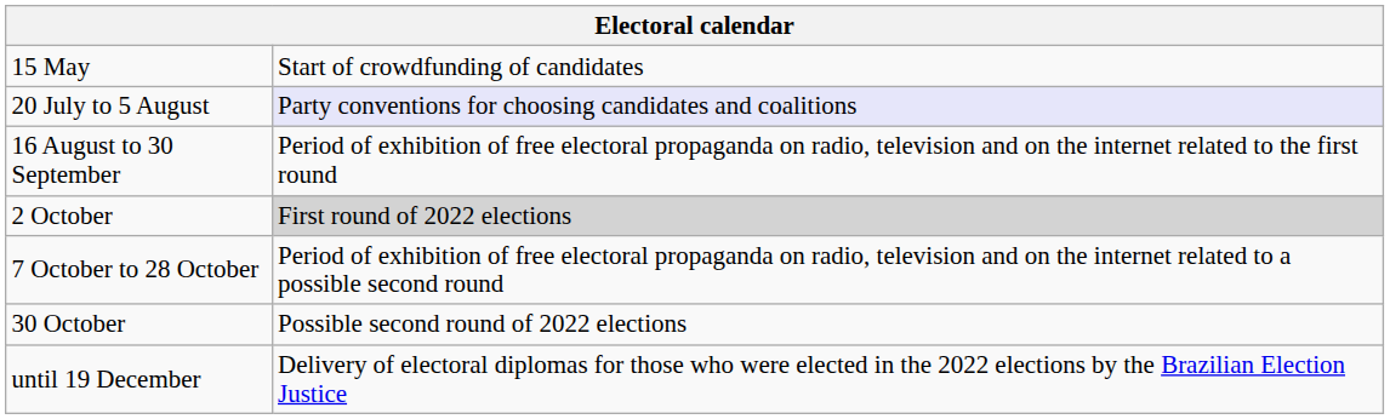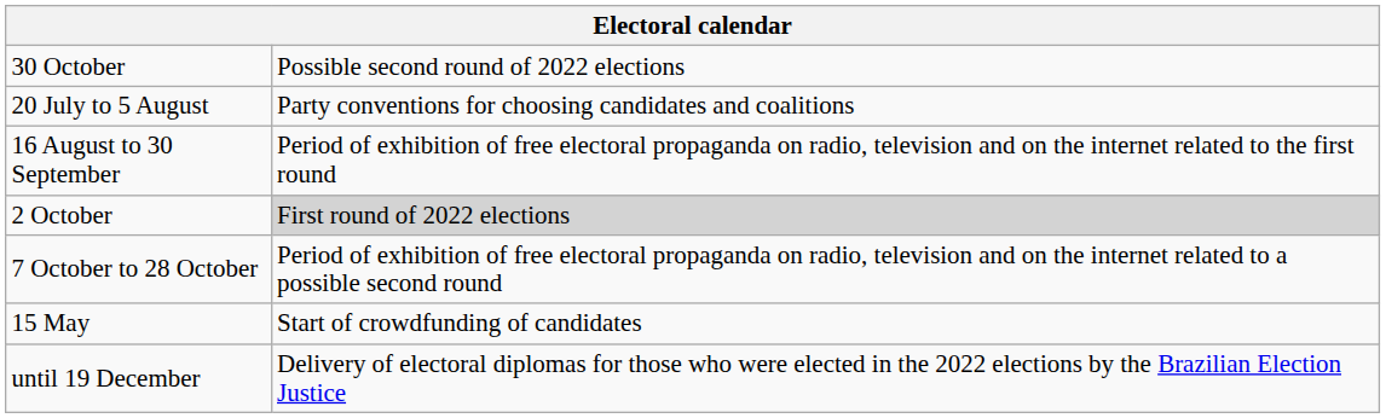rows swapped: 15 May <-> 30 October
20 July to 5 August | column 2: lavender background -> no background
